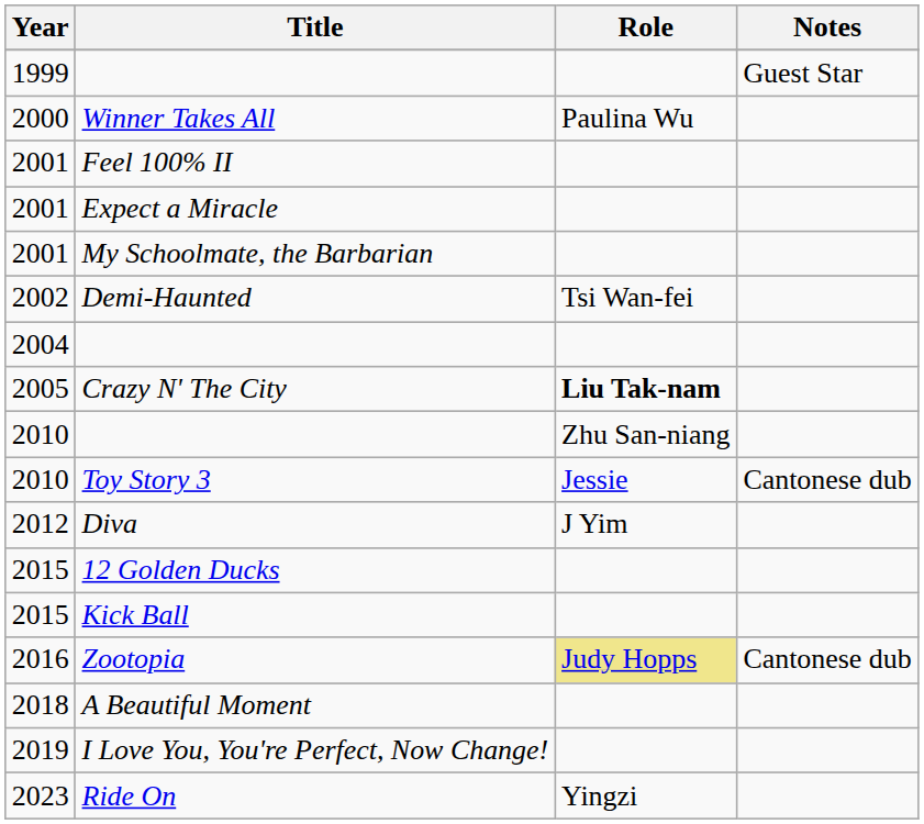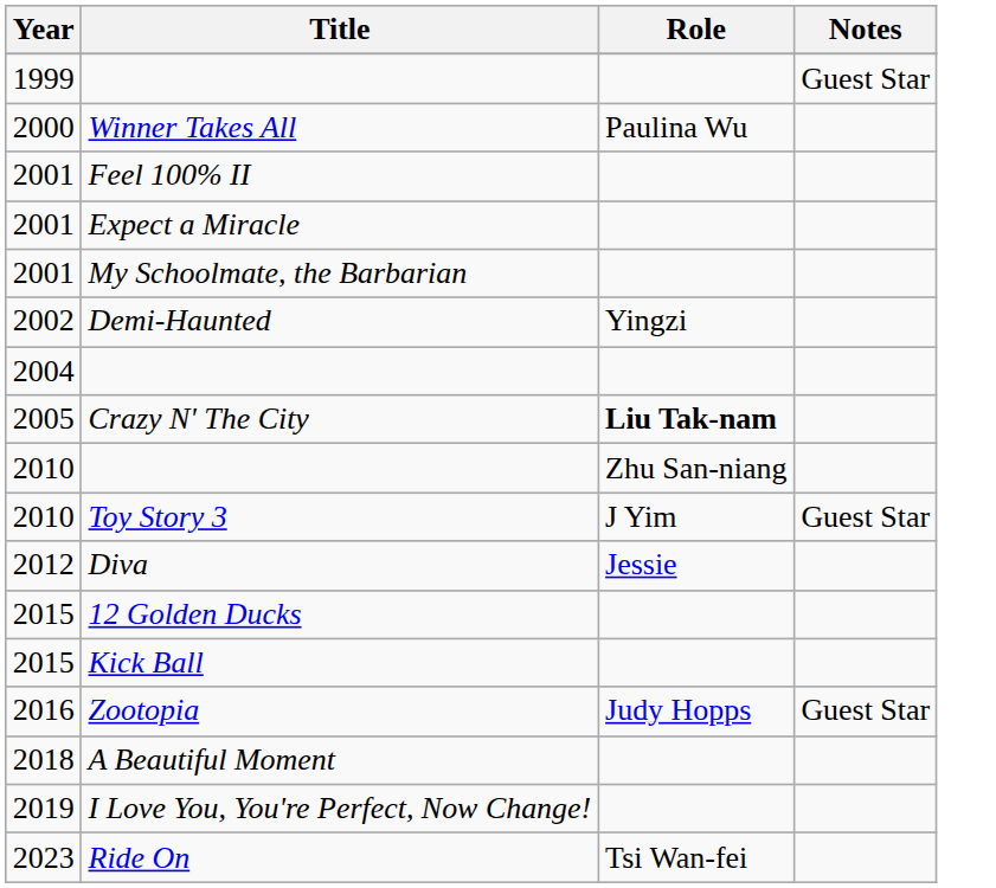Demi-Haunted | Role: Tsi Wan-fei -> Yingzi
Toy Story 3 | Role: Jessie -> J Yim
Toy Story 3 | Notes: Cantonese dub -> Guest Star
Diva | Role: J Yim -> Jessie
Zootopia | Role: khaki background -> no background
Zootopia | Notes: Cantonese dub -> Guest Star
Ride On | Role: Yingzi -> Tsi Wan-fei
